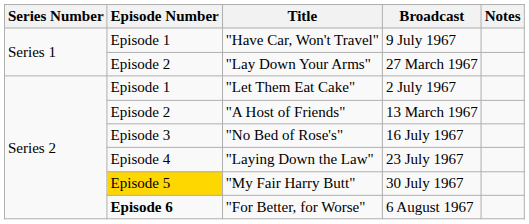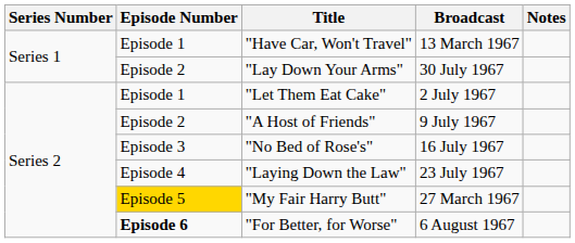"Have Car, Won't Travel" | Broadcast: 9 July 1967 -> 13 March 1967
"Lay Down Your Arms" | Broadcast: 27 March 1967 -> 30 July 1967
"A Host of Friends" | Broadcast: 13 March 1967 -> 9 July 1967
"My Fair Harry Butt" | Broadcast: 30 July 1967 -> 27 March 1967
